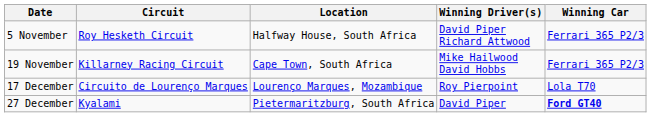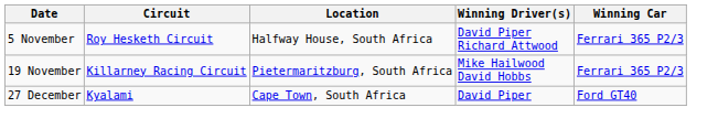19 November | Location: Cape Town, South Africa -> Pietermaritzburg, South Africa
- row: 17 December | Circuito de Lourenço Marques | Lourenço Marques, Mozambique | Roy Pierpoint | Lola T70
27 December | Location: Pietermaritzburg, South Africa -> Cape Town, South Africa
27 December | Winning Car: bold -> normal
